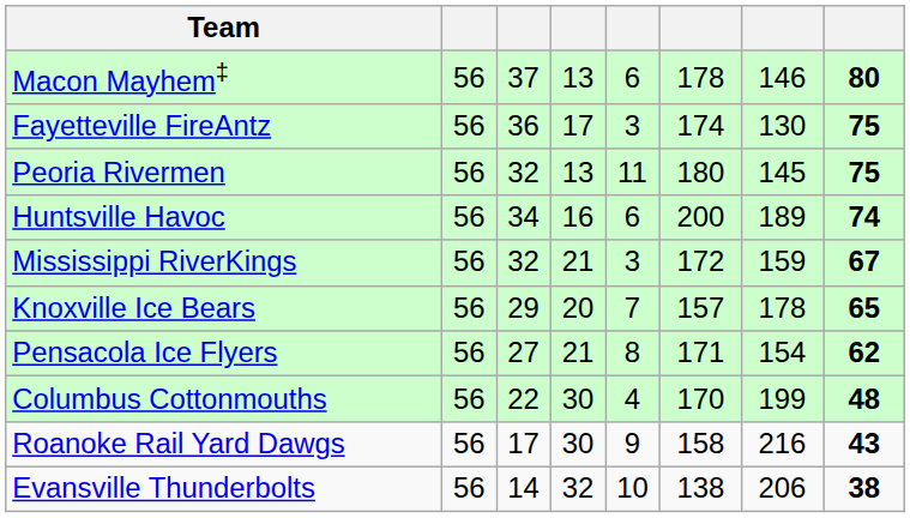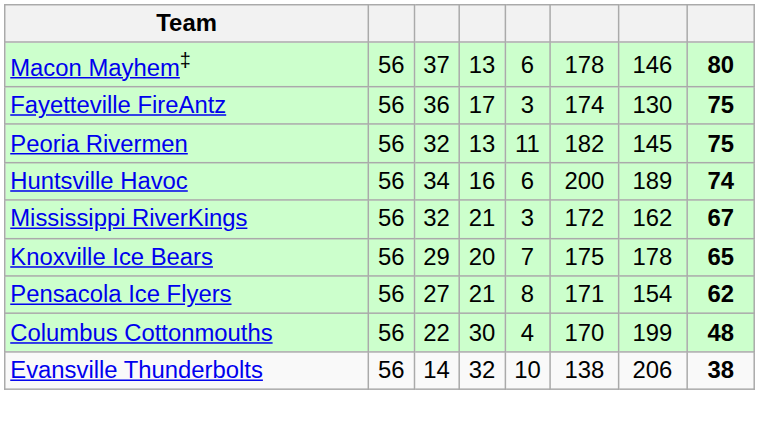Peoria Rivermen | column 6: 180 -> 182
Mississippi RiverKings | column 7: 159 -> 162
Knoxville Ice Bears | column 6: 157 -> 175
- row: Roanoke Rail Yard Dawgs | 56 | 17 | 30 | 9 | 158 | 216 | 43
